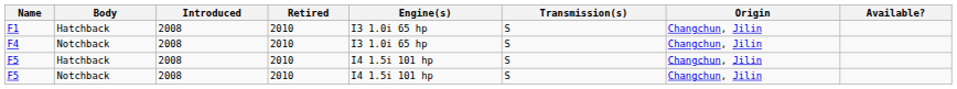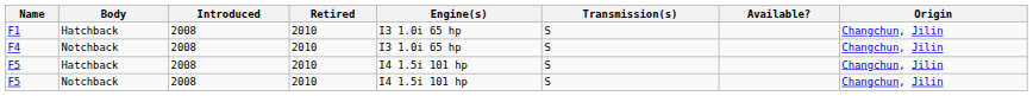columns swapped: Origin <-> Available?
